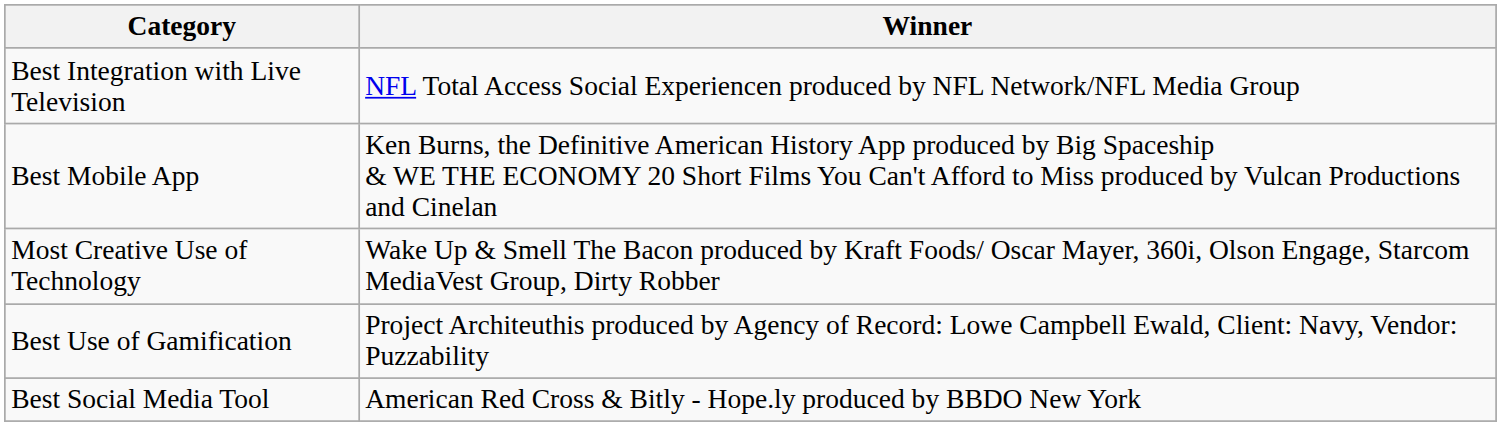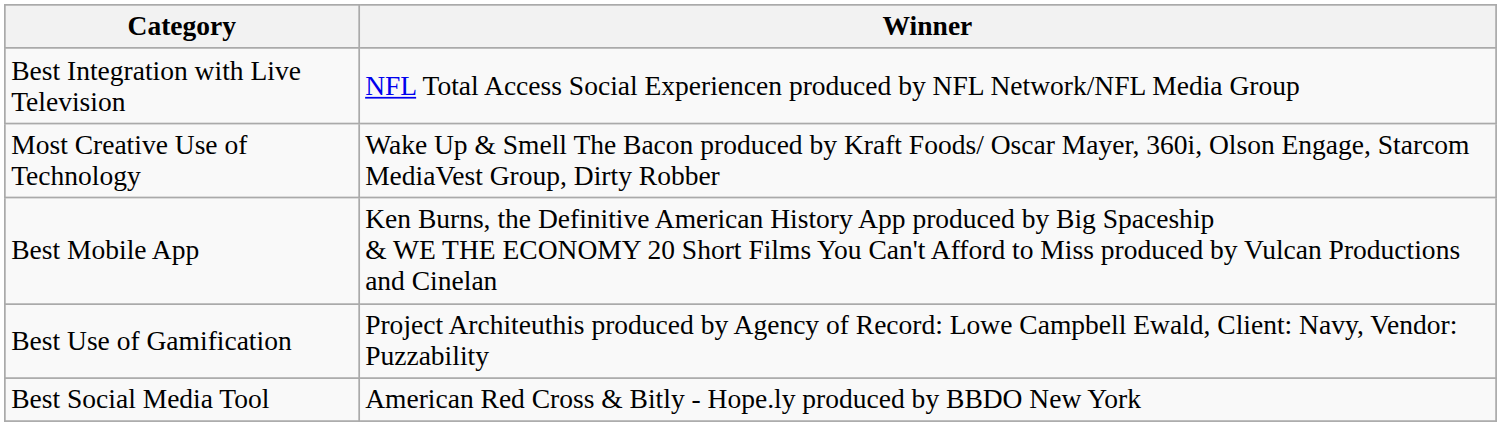rows swapped: Best Mobile App <-> Most Creative Use of Technology
